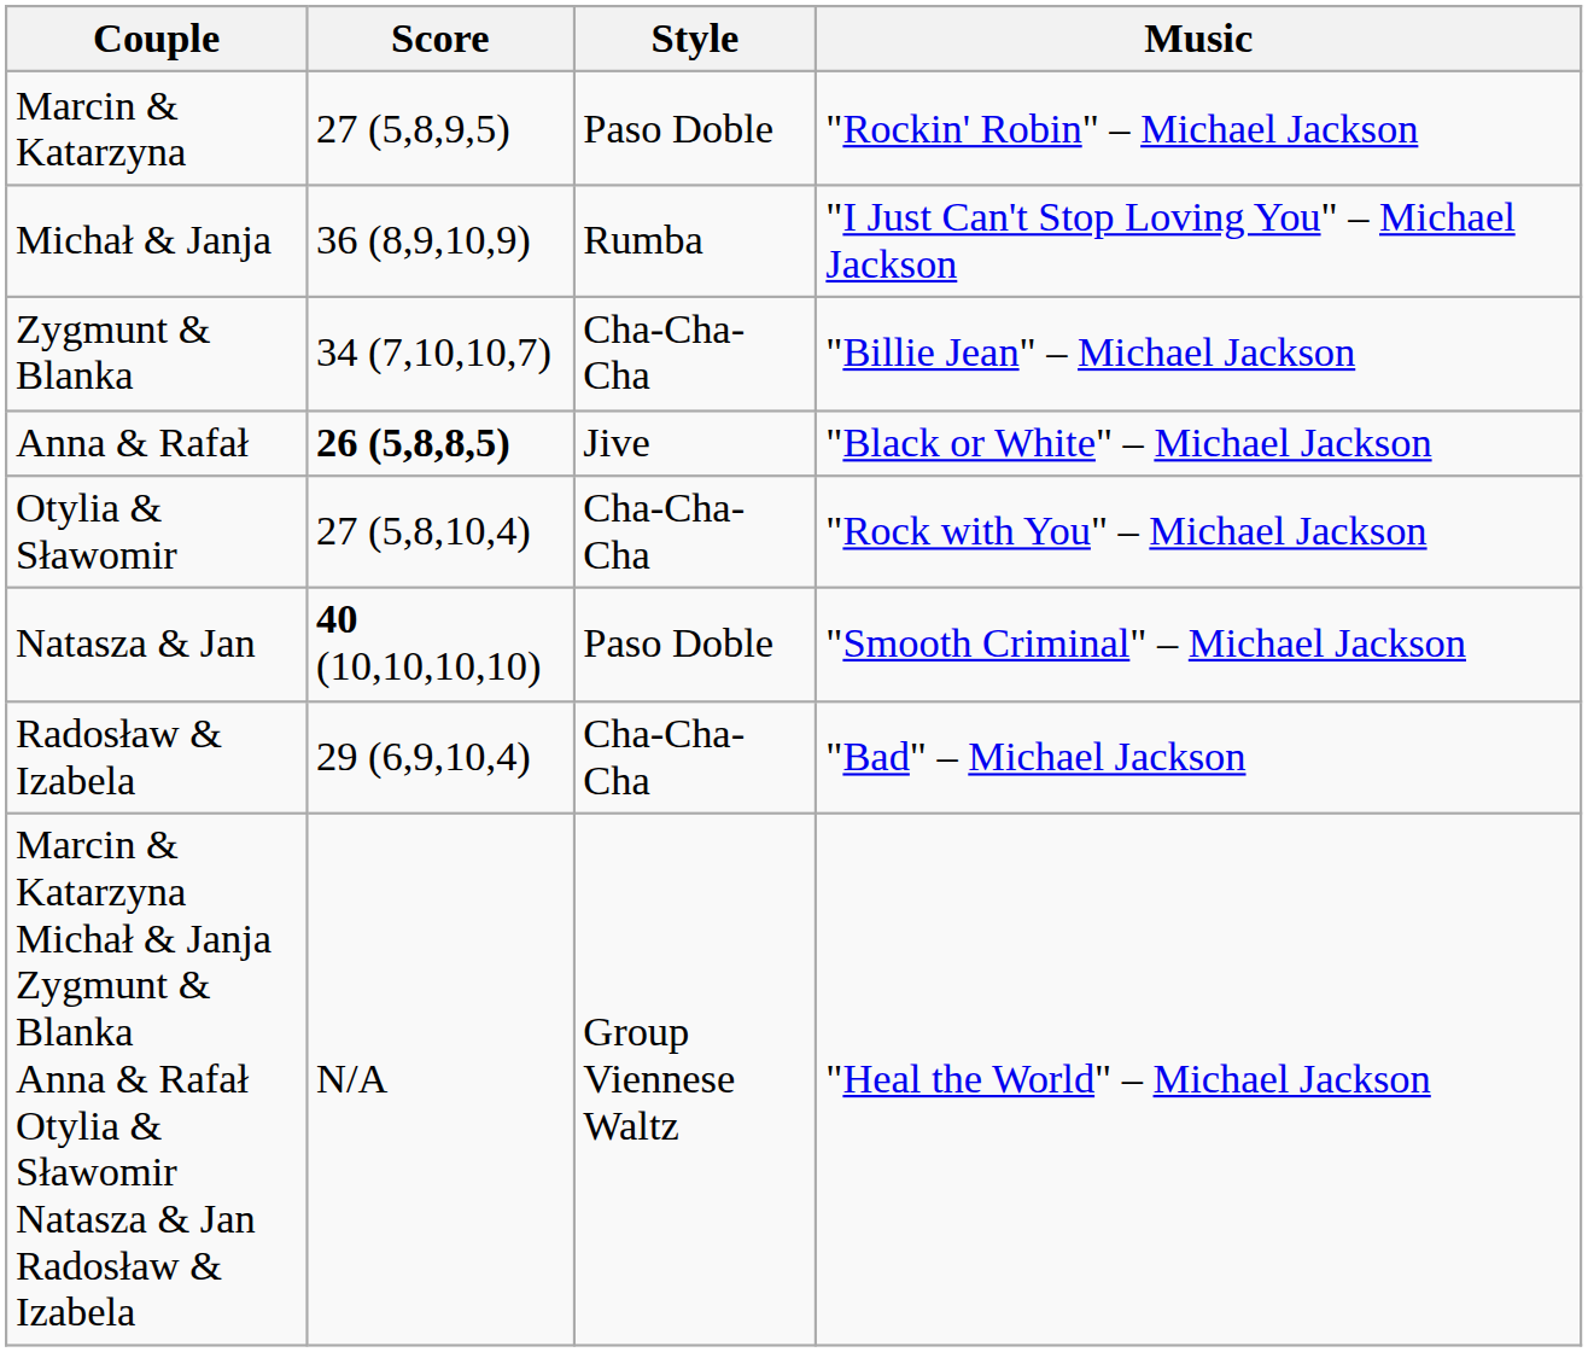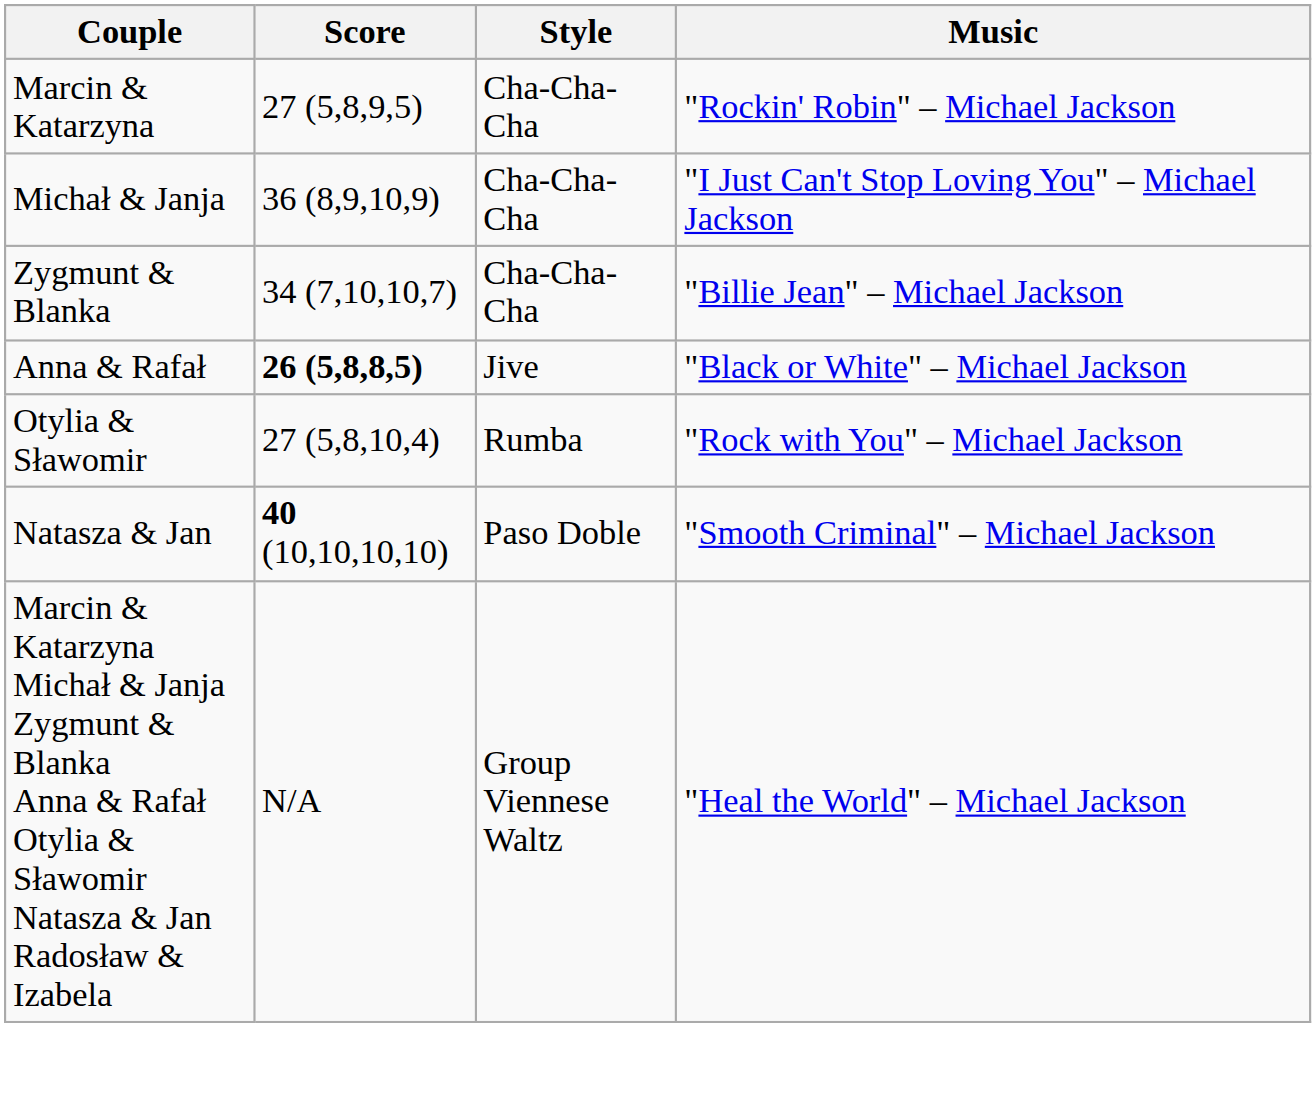Marcin & Katarzyna | Style: Paso Doble -> Cha-Cha-Cha
Michał & Janja | Style: Rumba -> Cha-Cha-Cha
Otylia & Sławomir | Style: Cha-Cha-Cha -> Rumba
- row: Radosław & Izabela | 29 (6,9,10,4) | Cha-Cha-Cha | "Bad" – Michael Jackson
